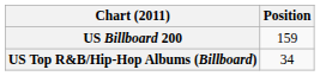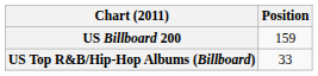US Top R&B/Hip-Hop Albums (Billboard) | Position: 34 -> 33
